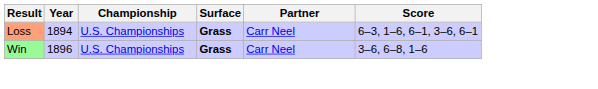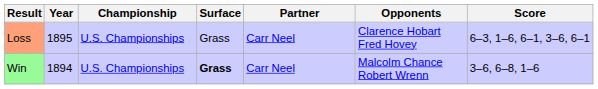+ column: Opponents | Clarence Hobart Fred Hovey | Malcolm Chance Robert Wrenn
Loss | Year: 1894 -> 1895
Loss | Surface: bold -> normal
Win | Year: 1896 -> 1894
